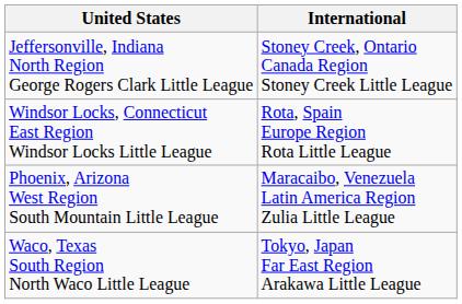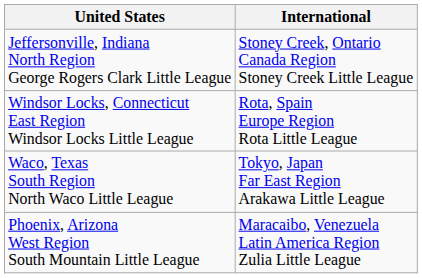rows swapped: Waco, Texas South Region North Waco Little League <-> Phoenix, Arizona West Region South Mountain Little League
